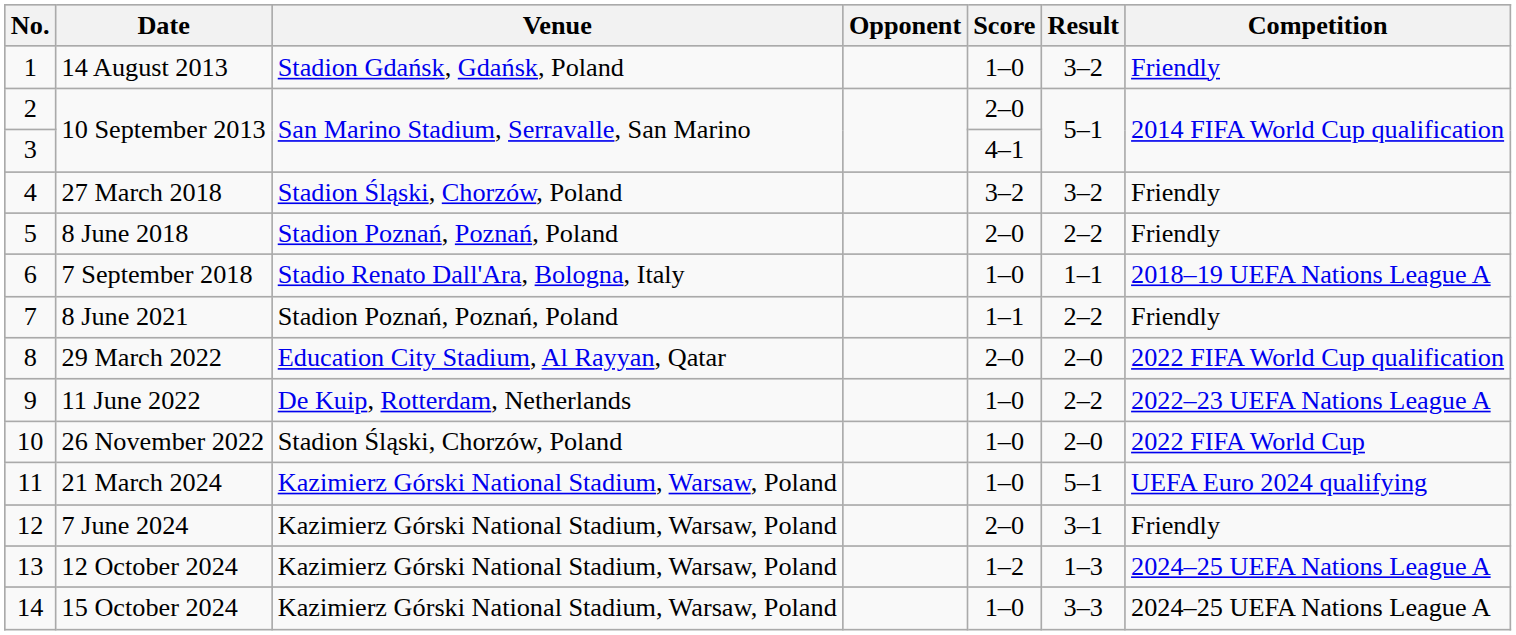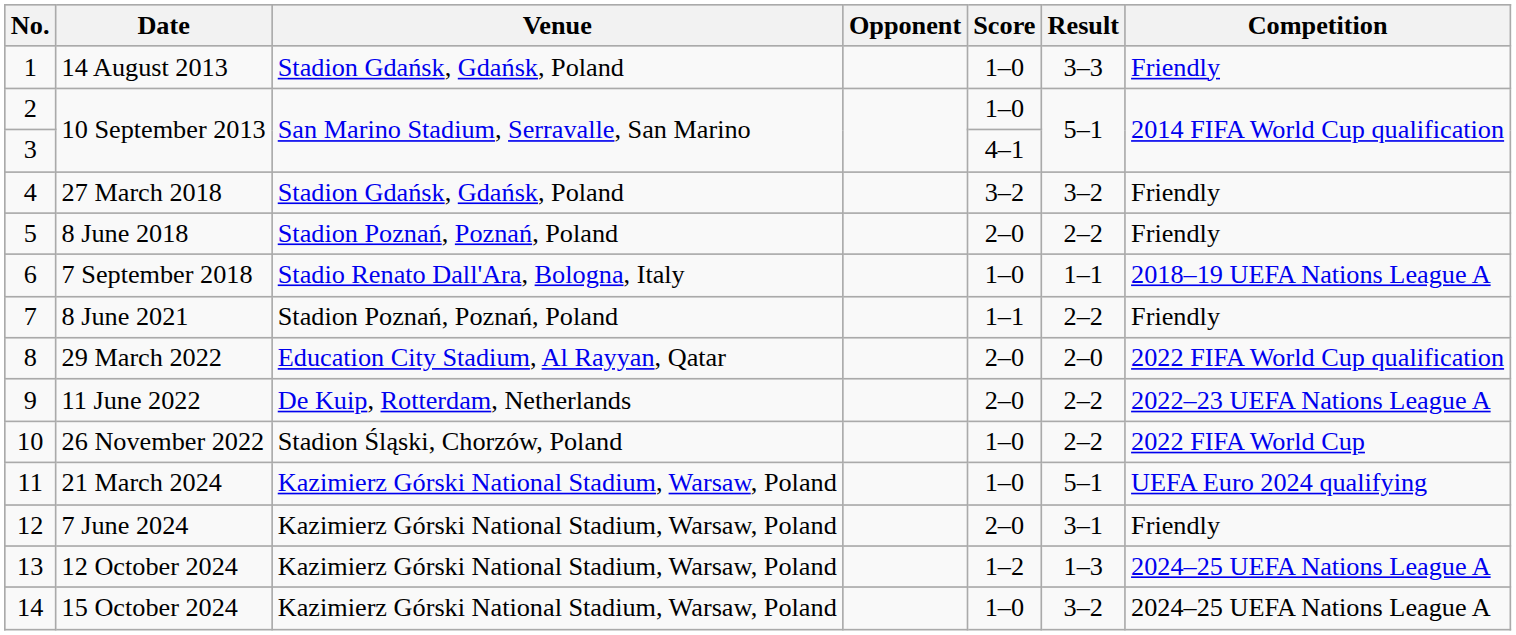14 August 2013 | Result: 3–2 -> 3–3
2 / 10 September 2013 | Score: 2–0 -> 1–0
27 March 2018 | Venue: Stadion Śląski, Chorzów, Poland -> Stadion Gdańsk, Gdańsk, Poland
11 June 2022 | Score: 1–0 -> 2–0
26 November 2022 | Result: 2–0 -> 2–2
15 October 2024 | Result: 3–3 -> 3–2
